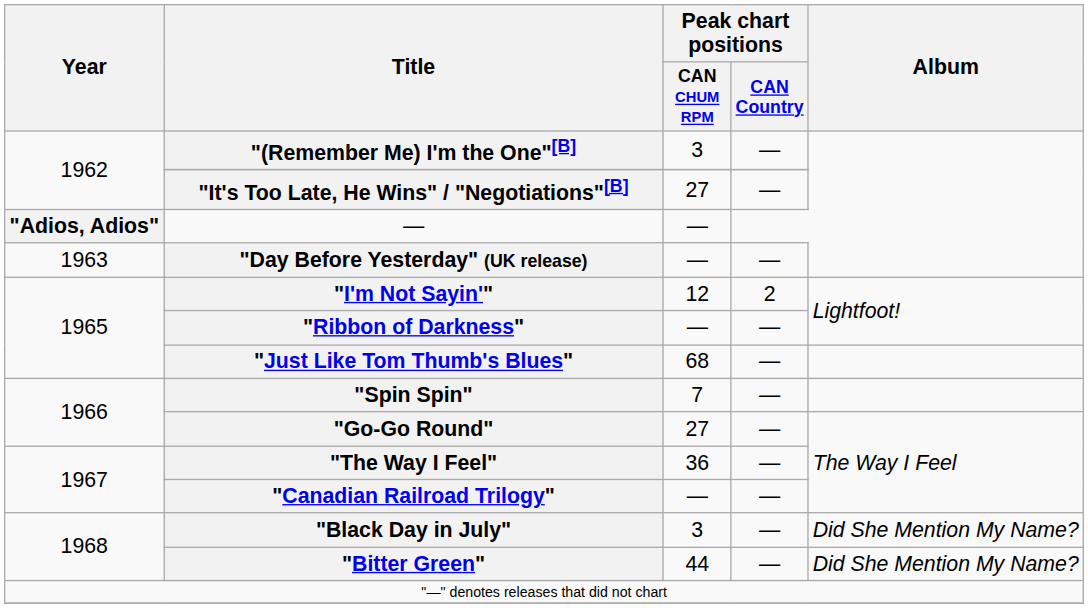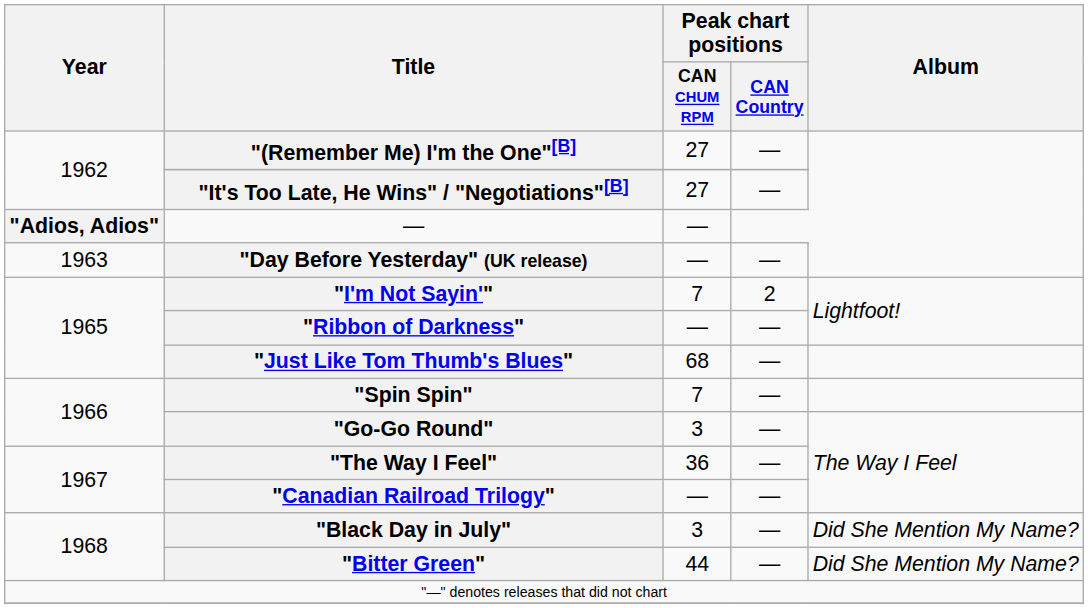"(Remember Me) I'm the One"[B] | Peak chart positions / CAN CHUM RPM: 3 -> 27
"I'm Not Sayin'" | Peak chart positions / CAN CHUM RPM: 12 -> 7
"Go-Go Round" | Peak chart positions / CAN CHUM RPM: 27 -> 3
